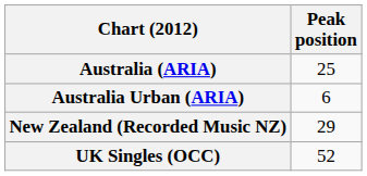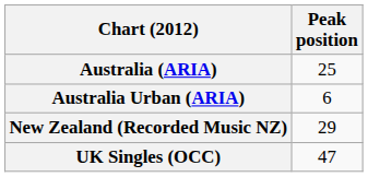UK Singles (OCC) | Peak position: 52 -> 47
